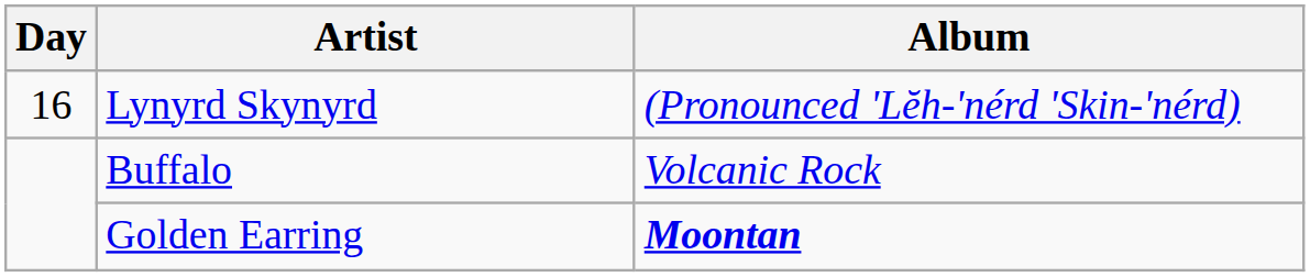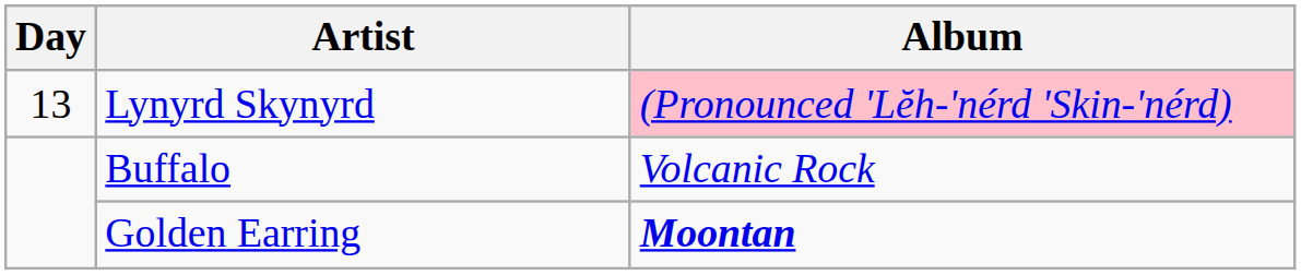Lynyrd Skynyrd | Day: 16 -> 13
Lynyrd Skynyrd | Album: no background -> pink background
